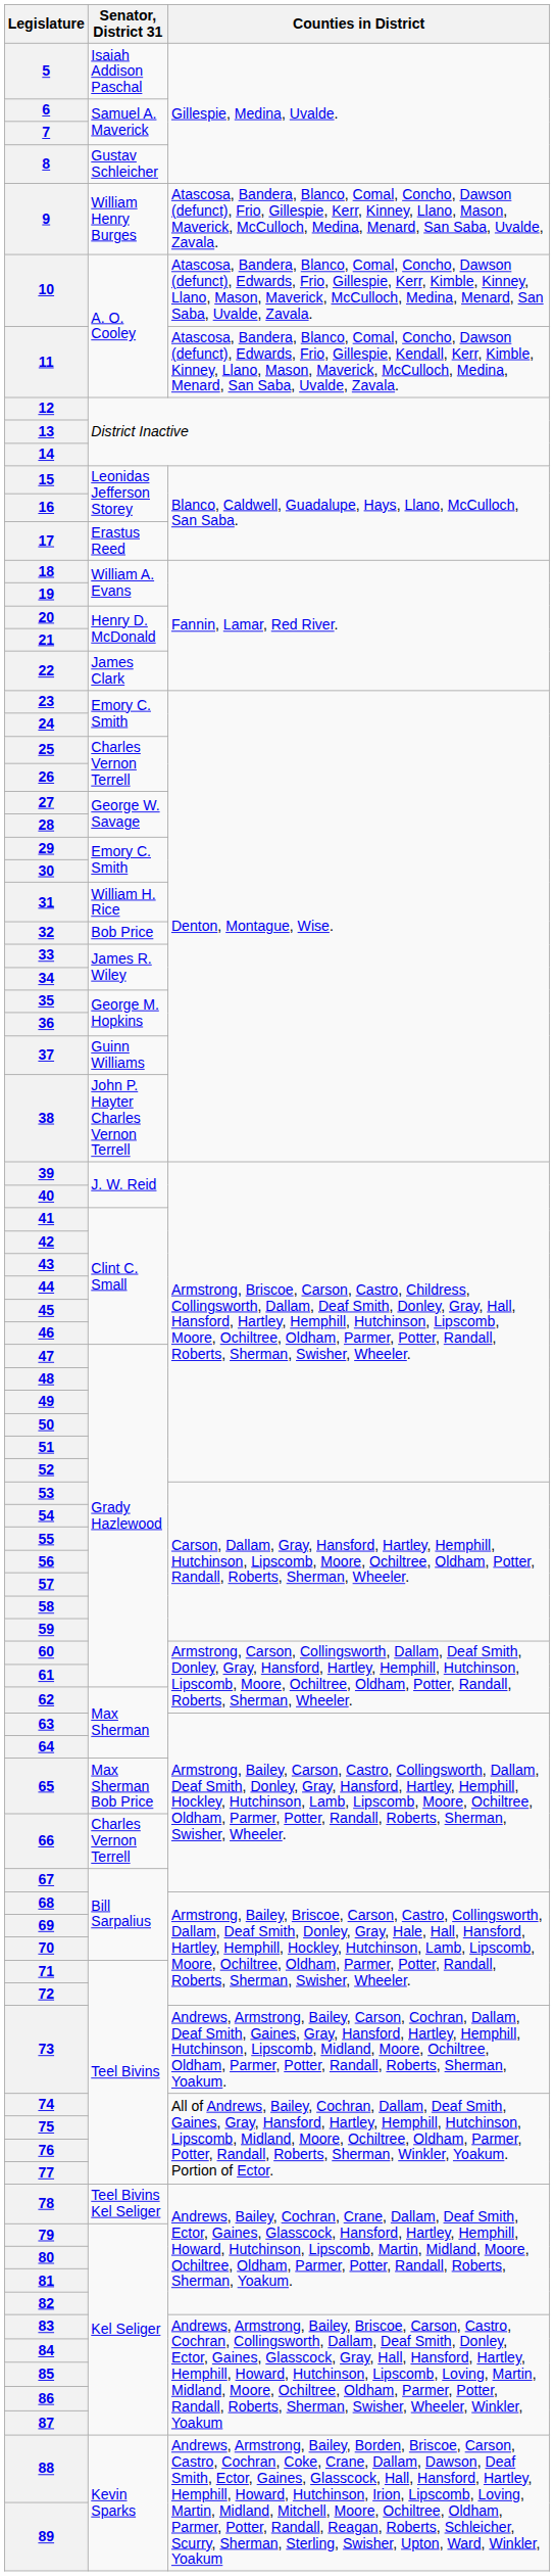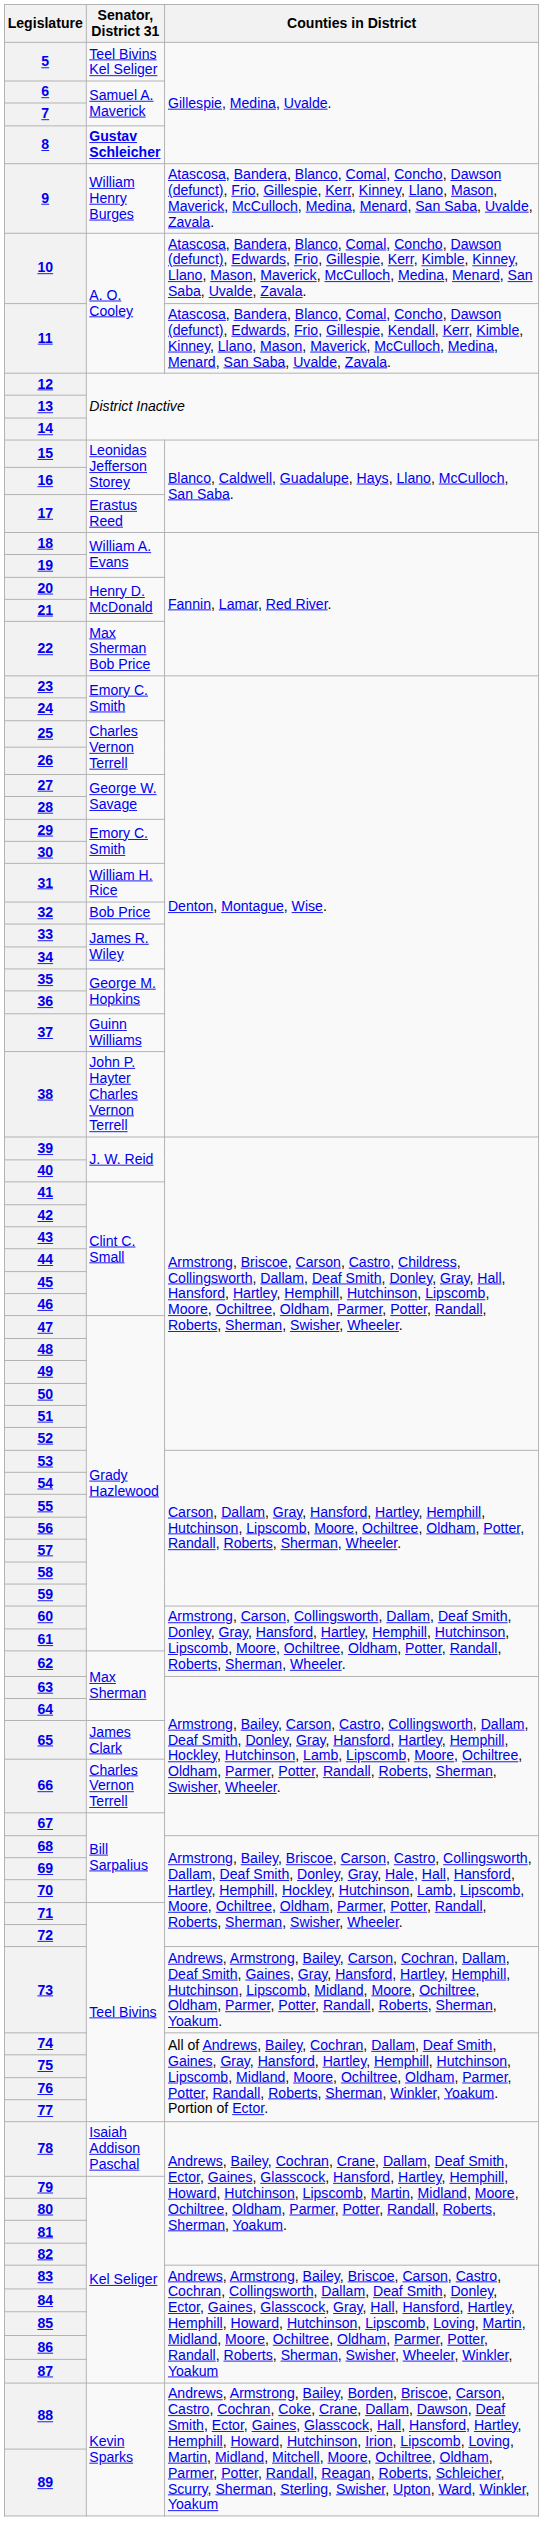5 | Senator, District 31: Isaiah Addison Paschal -> Teel Bivins Kel Seliger
8 | Senator, District 31: normal -> bold
22 | Senator, District 31: James Clark -> Max Sherman Bob Price
65 | Senator, District 31: Max Sherman Bob Price -> James Clark
78 | Senator, District 31: Teel Bivins Kel Seliger -> Isaiah Addison Paschal
